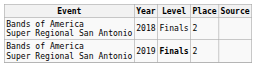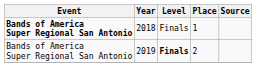2018 | Event: normal -> bold
2018 | Place: 2 -> 1
